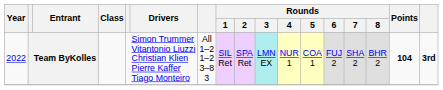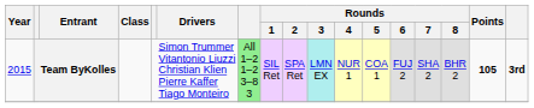Team ByKolles | Year: 2022 -> 2015
Team ByKolles | column 7: no background -> lightgreen background
Team ByKolles | Points: 104 -> 105
